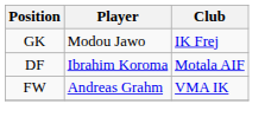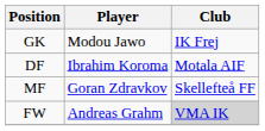+ row: MF | Goran Zdravkov | Skellefteå FF
FW | Club: no background -> lightgrey background
